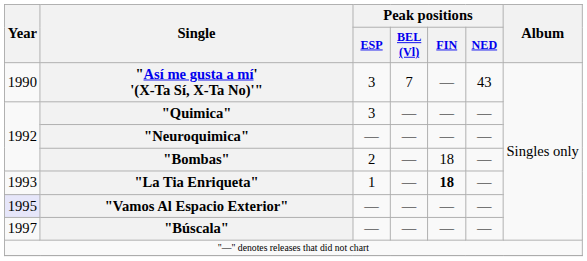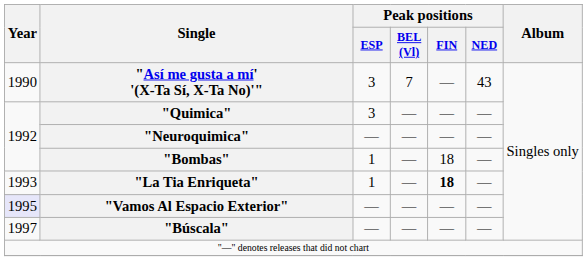"Bombas" | Peak positions / ESP: 2 -> 1
